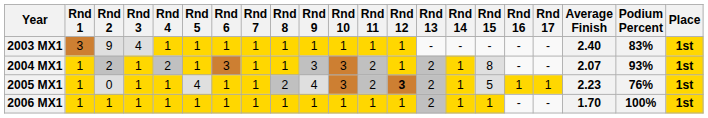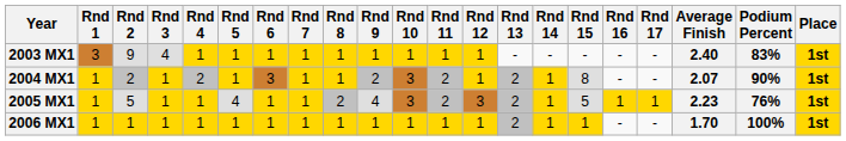2004 MX1 | Rnd 9: 3 -> 2
2004 MX1 | Podium Percent: 93% -> 90%
2005 MX1 | Rnd 2: 0 -> 5
2005 MX1 | Rnd 12: bold -> normal
